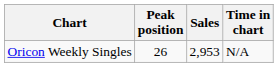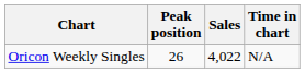Oricon Weekly Singles | Sales: 2,953 -> 4,022
